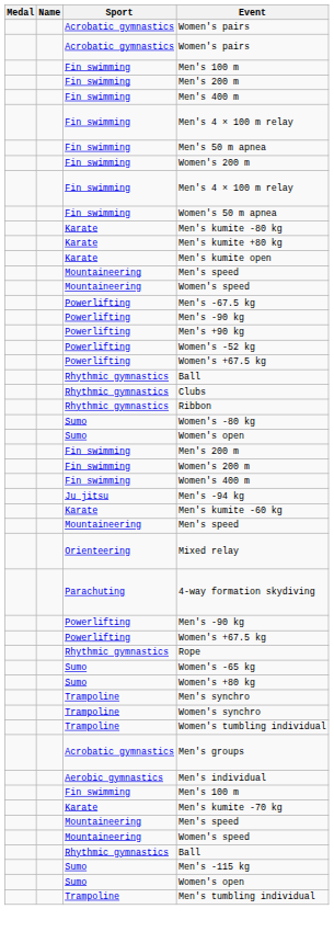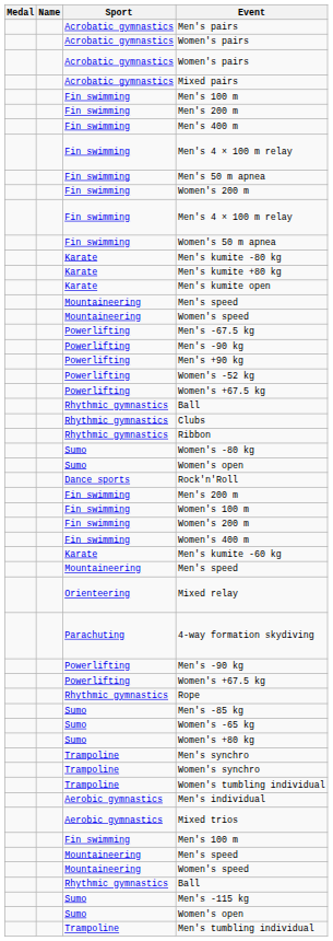+ row: Acrobatic gymnastics | Men's pairs
+ row: Acrobatic gymnastics | Mixed pairs
+ row: Dance sports | Rock'n'Roll
+ row: Fin swimming | Women's 100 m
- row: Ju jitsu | Men's -94 kg
+ row: Sumo | Men's -85 kg
- row: Acrobatic gymnastics | Men's groups
+ row: Aerobic gymnastics | Mixed trios
- row: Karate | Men's kumite -70 kg
